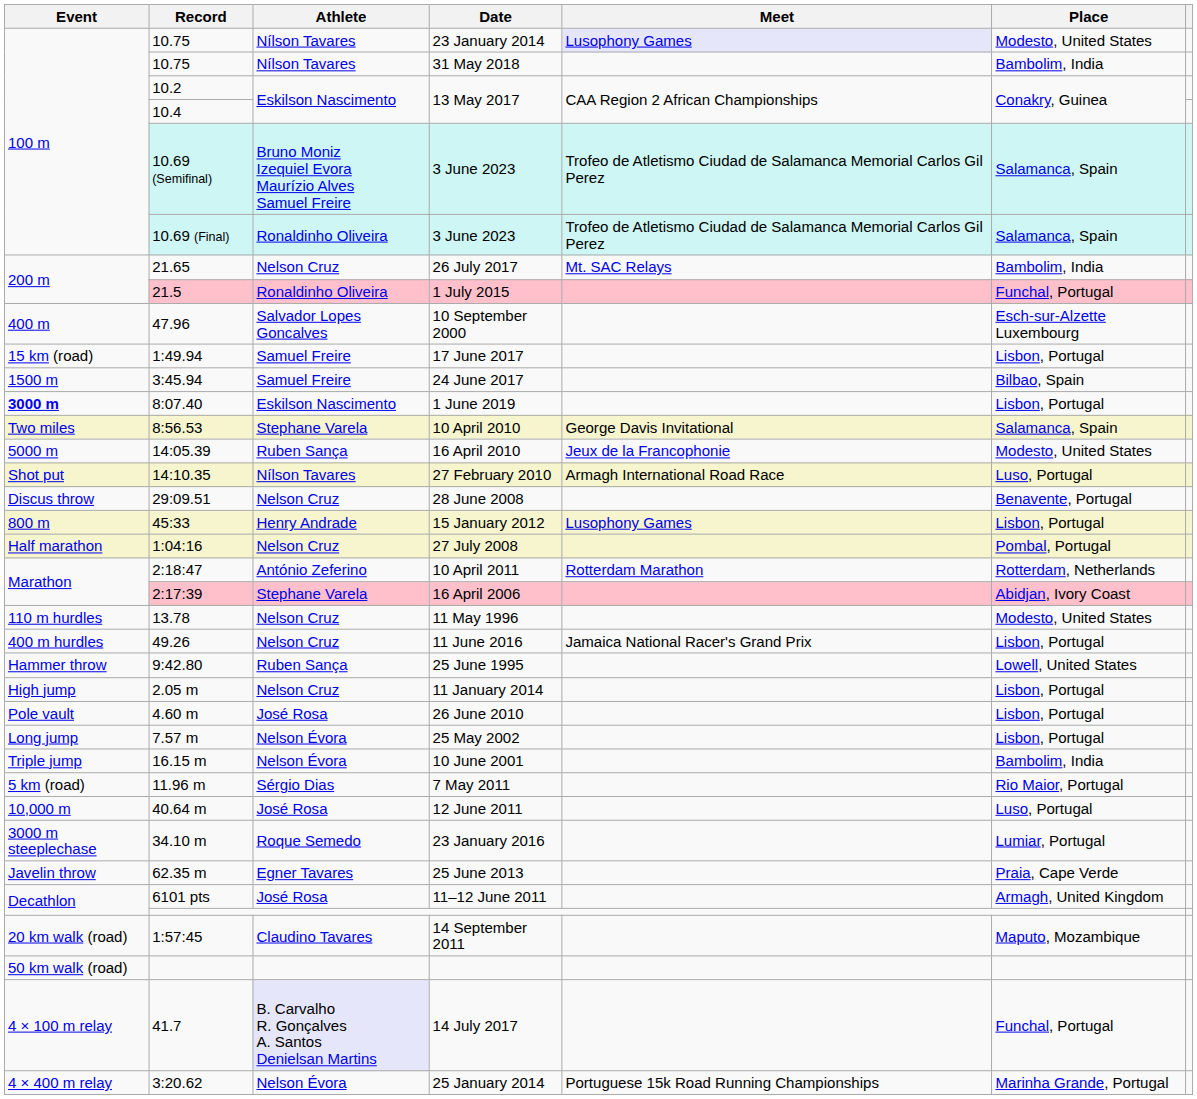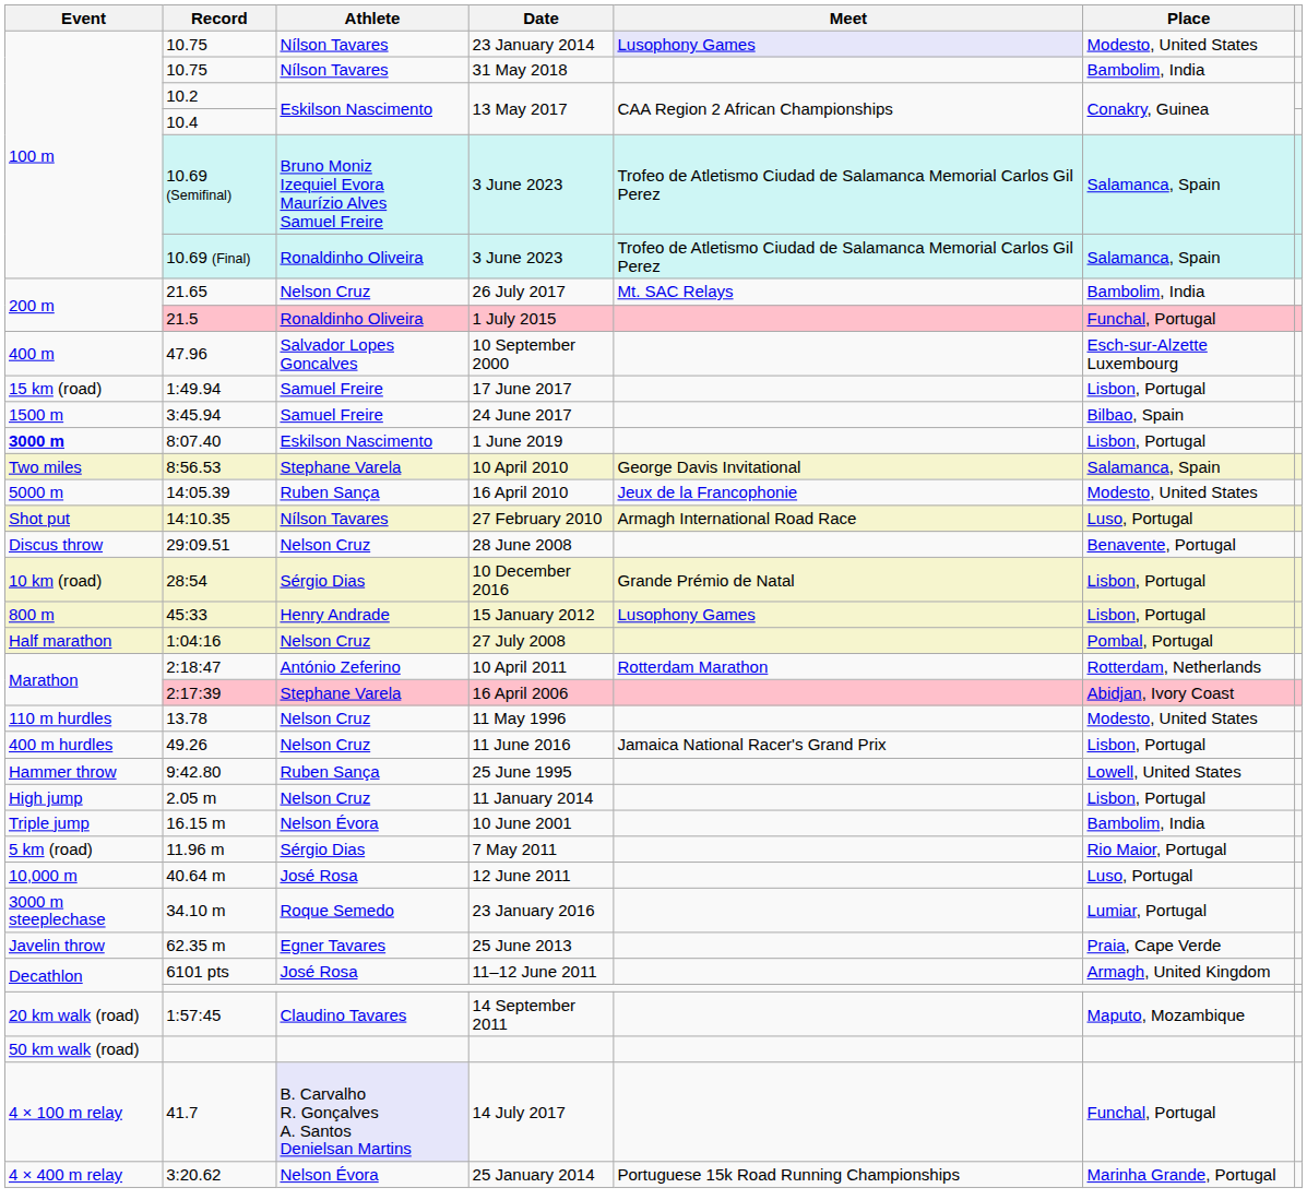+ row: 10 km (road) | 28:54 | Sérgio Dias | 10 December 2016 | Grande Prémio de Natal | Lisbon, Portugal
- row: Pole vault | 4.60 m | José Rosa | 26 June 2010 | Lisbon, Portugal
- row: Long jump | 7.57 m | Nelson Évora | 25 May 2002 | Lisbon, Portugal
